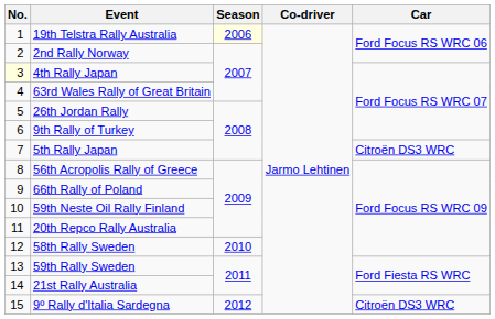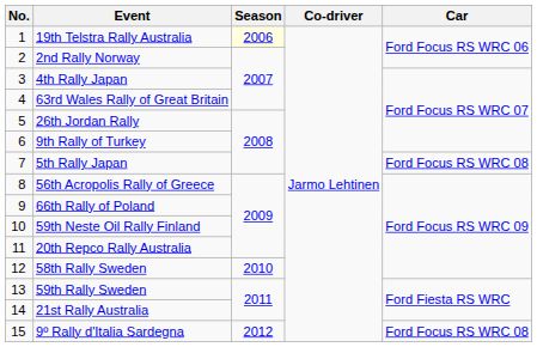4th Rally Japan | No.: lightyellow background -> no background
5th Rally Japan | Car: Citroën DS3 WRC -> Ford Focus RS WRC 08
9º Rally d'Italia Sardegna | Car: Citroën DS3 WRC -> Ford Focus RS WRC 08
